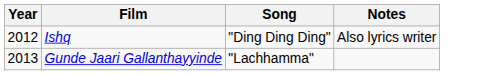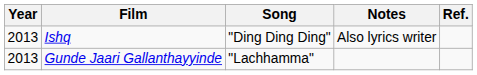+ column: Ref.
Ishq | Year: 2012 -> 2013
